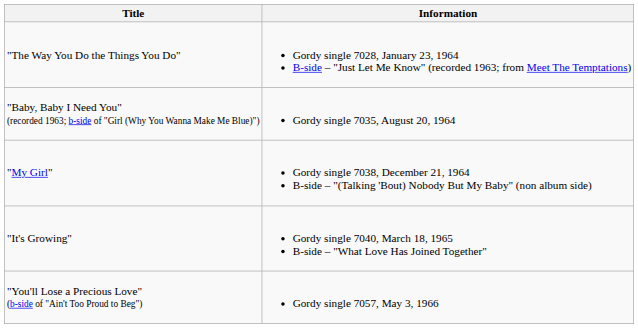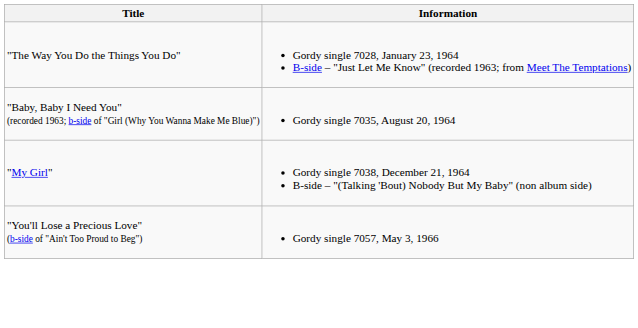- row: "It's Growing" | Gordy single 7040, March 18, 1965 B-side – "What Love Has Joined Together"
